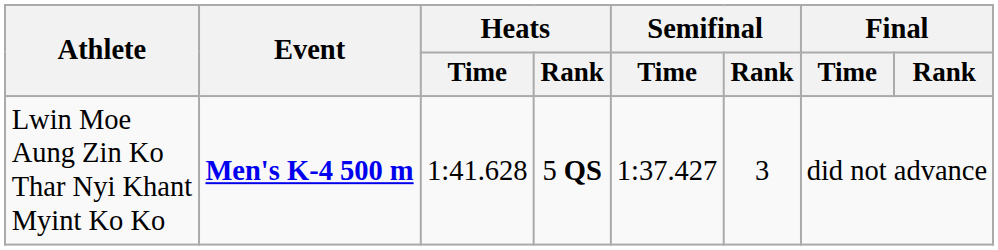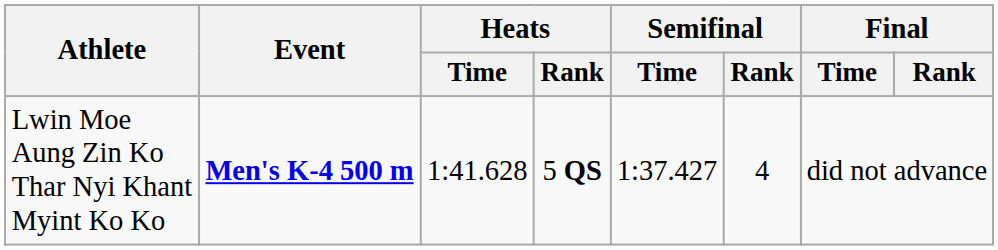Lwin Moe Aung Zin Ko Thar Nyi Khant Myint Ko Ko | Semifinal / Rank: 3 -> 4
